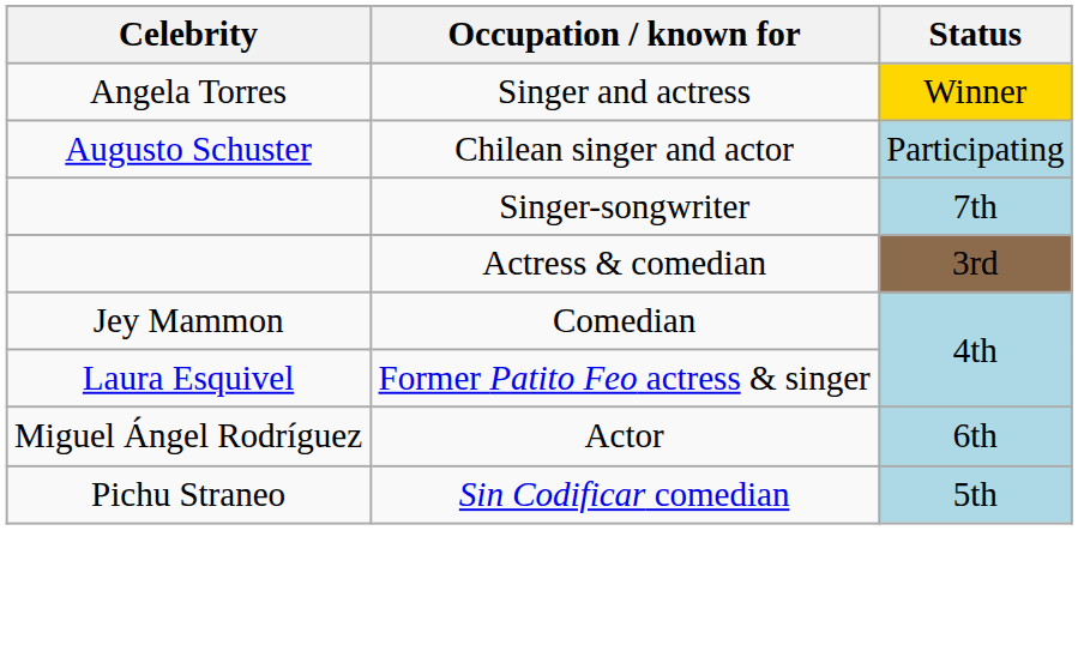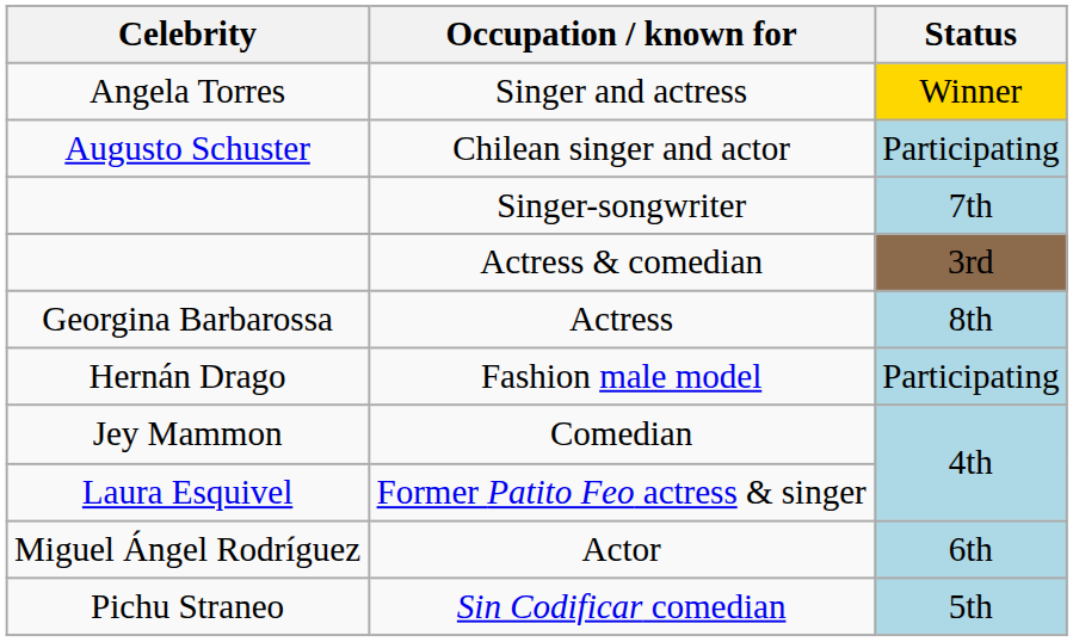+ row: Georgina Barbarossa | Actress | 8th
+ row: Hernán Drago | Fashion male model | Participating
